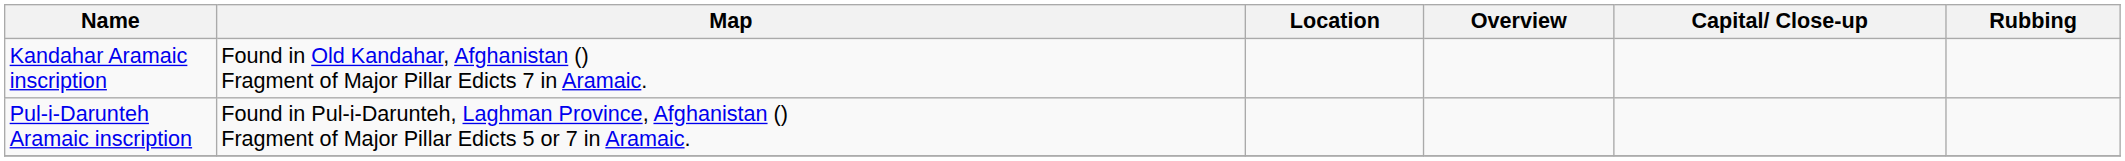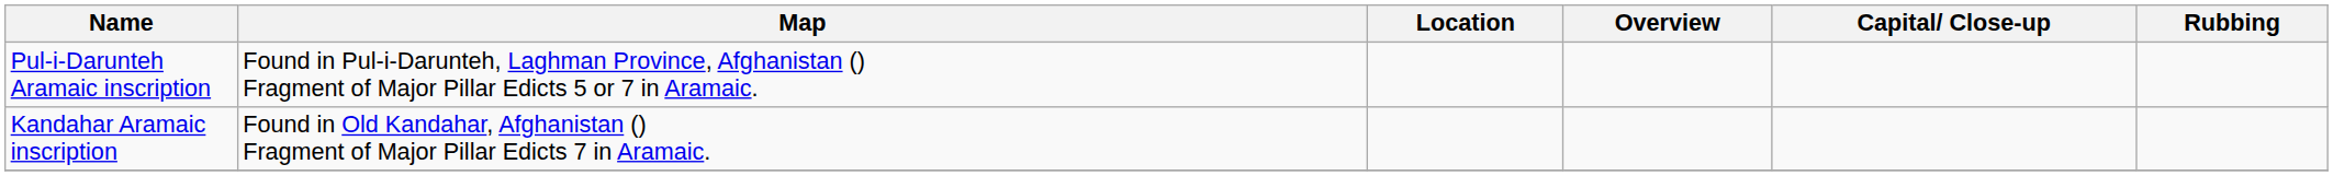rows swapped: Kandahar Aramaic inscription <-> Pul-i-Darunteh Aramaic inscription
